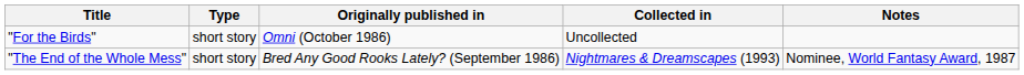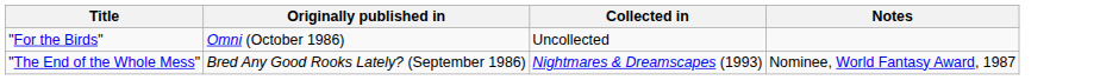- column: Type | short story | short story
